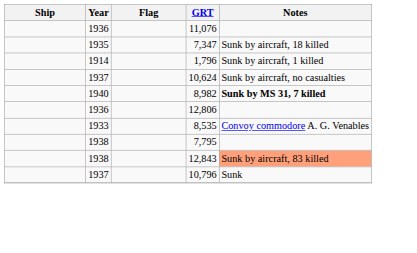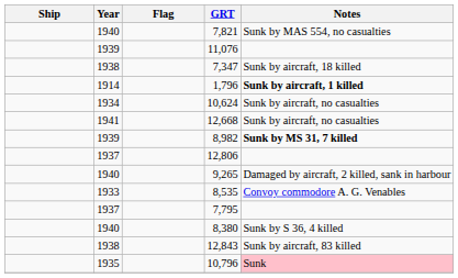+ row: 1940 | 7,821 | Sunk by MAS 554, no casualties
11,076 | Year: 1936 -> 1939
7,347 | Year: 1935 -> 1938
1,796 | Notes: normal -> bold
10,624 | Year: 1937 -> 1934
+ row: 1941 | 12,668 | Sunk by aircraft, no casualties
8,982 | Year: 1940 -> 1939
12,806 | Year: 1936 -> 1937
+ row: 1940 | 9,265 | Damaged by aircraft, 2 killed, sank in harbour
7,795 | Year: 1938 -> 1937
+ row: 1940 | 8,380 | Sunk by S 36, 4 killed
12,843 | Notes: lightsalmon background -> no background
10,796 | Year: 1937 -> 1935
10,796 | Notes: no background -> pink background
